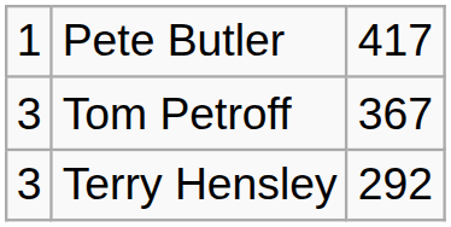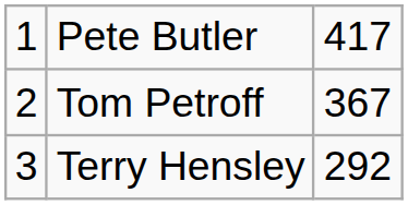Tom Petroff | column 1: 3 -> 2
